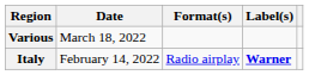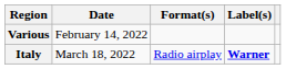Various | Date: March 18, 2022 -> February 14, 2022
Italy | Date: February 14, 2022 -> March 18, 2022
